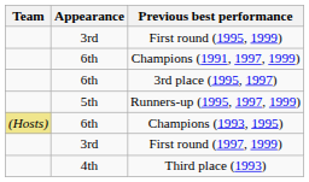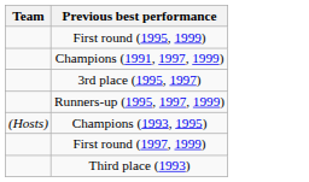- column: Appearance | 3rd | 6th | 6th | 5th | 6th | 3rd | 4th
Champions (1993, 1995) | Team: khaki background -> no background
